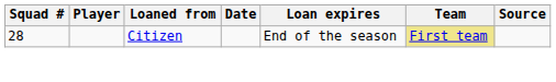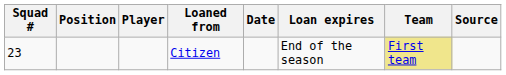+ column: Position
Citizen | Squad #: 28 -> 23
